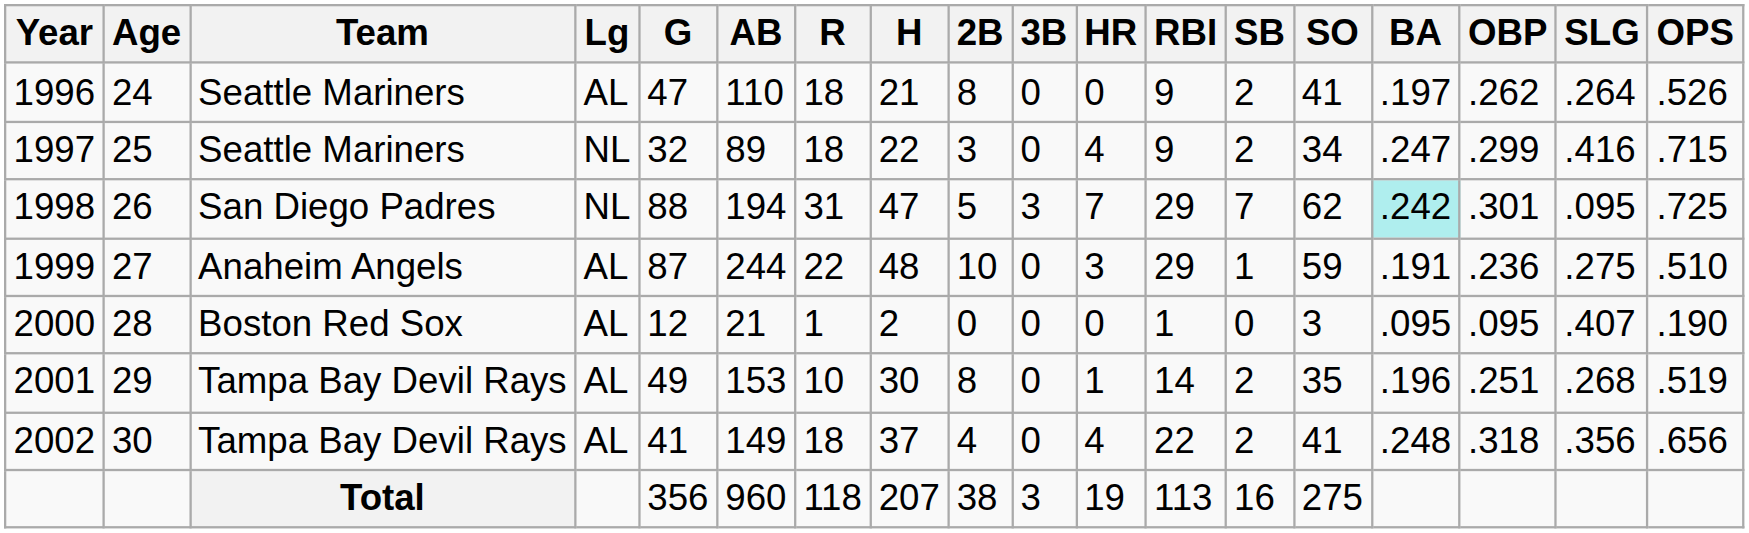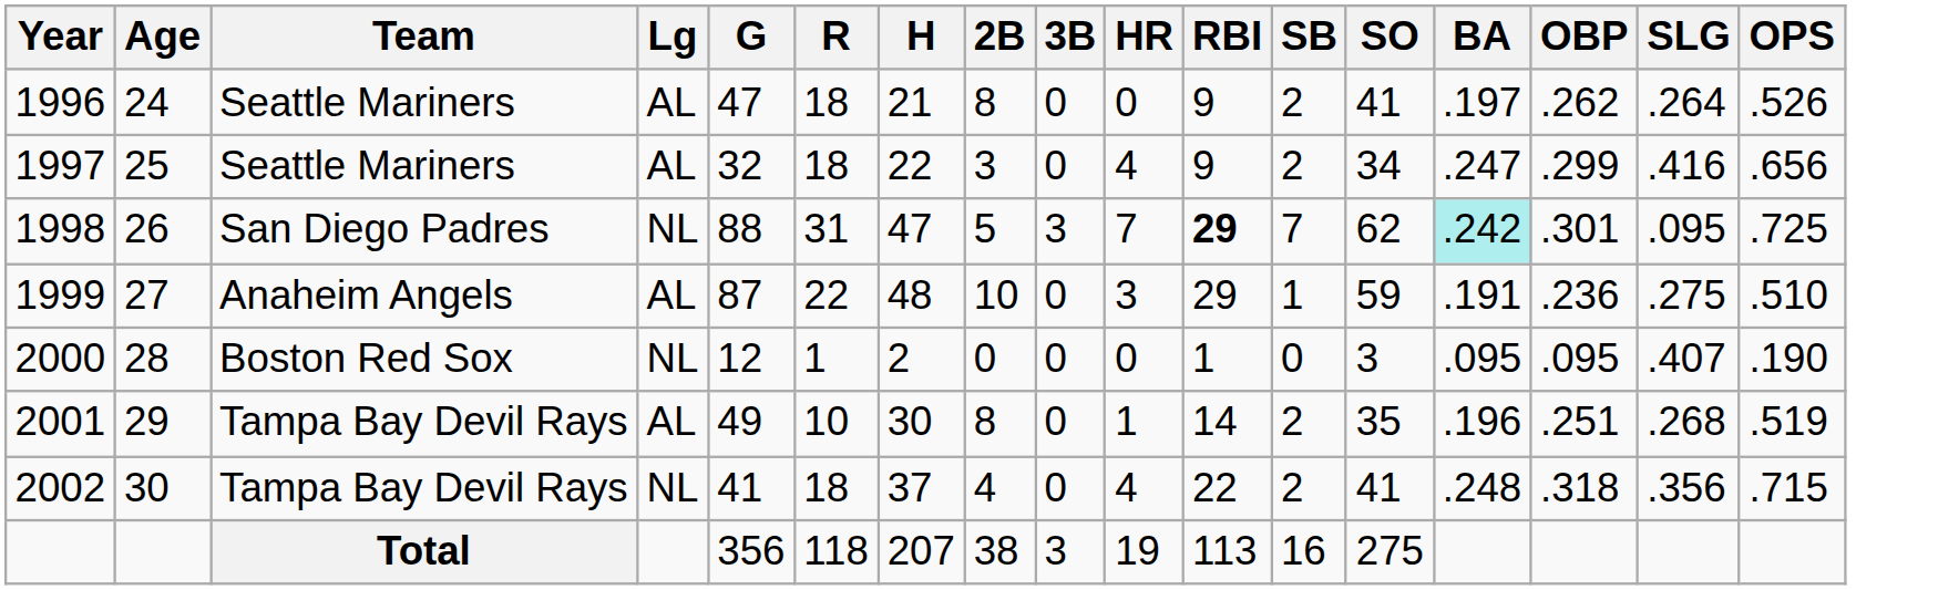- column: AB | 110 | 89 | 194 | 244 | 21 | 153 | 149 | 960
1997 | Lg: NL -> AL
1997 | OPS: .715 -> .656
1998 | RBI: normal -> bold
2000 | Lg: AL -> NL
2002 | Lg: AL -> NL
2002 | OPS: .656 -> .715
